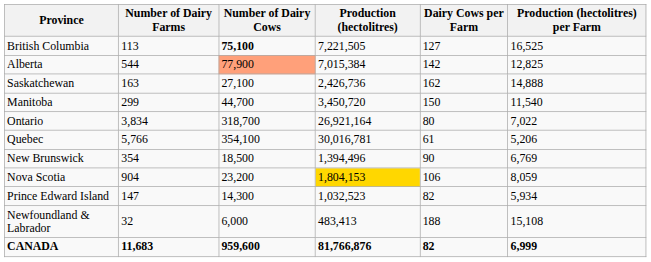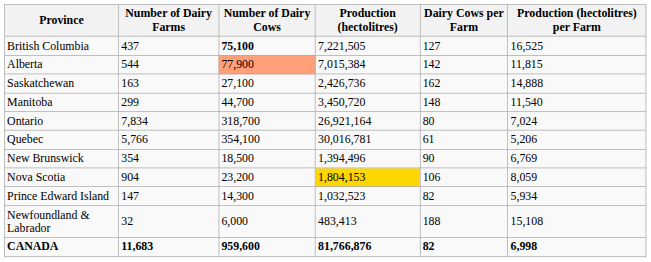British Columbia | Number of Dairy Farms: 113 -> 437
Alberta | Production (hectolitres) per Farm: 12,825 -> 11,815
Manitoba | Dairy Cows per Farm: 150 -> 148
Ontario | Number of Dairy Farms: 3,834 -> 7,834
Ontario | Production (hectolitres) per Farm: 7,022 -> 7,024
CANADA | Production (hectolitres) per Farm: 6,999 -> 6,998
